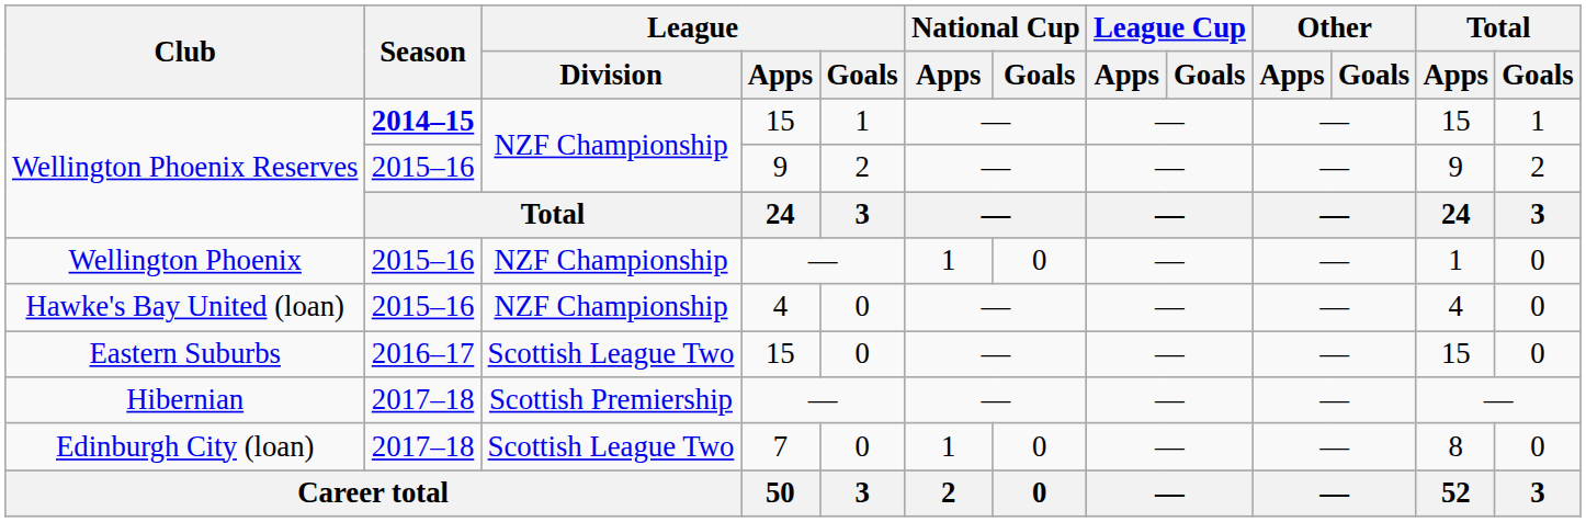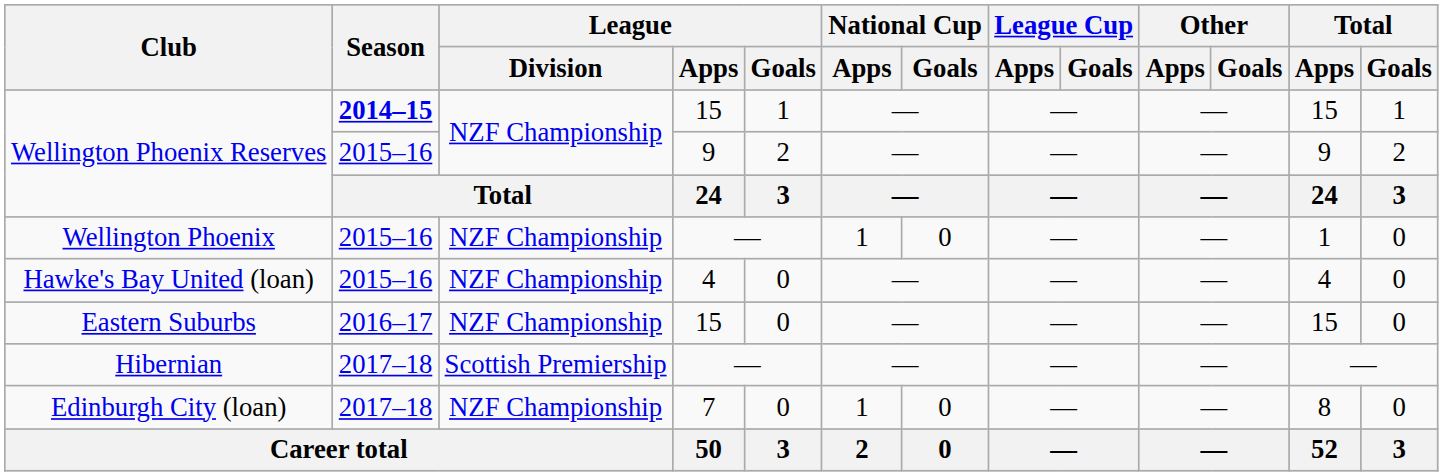Eastern Suburbs | League / Division: Scottish League Two -> NZF Championship
Edinburgh City (loan) | League / Division: Scottish League Two -> NZF Championship
